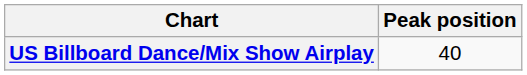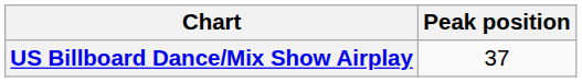US Billboard Dance/Mix Show Airplay | Peak position: 40 -> 37
